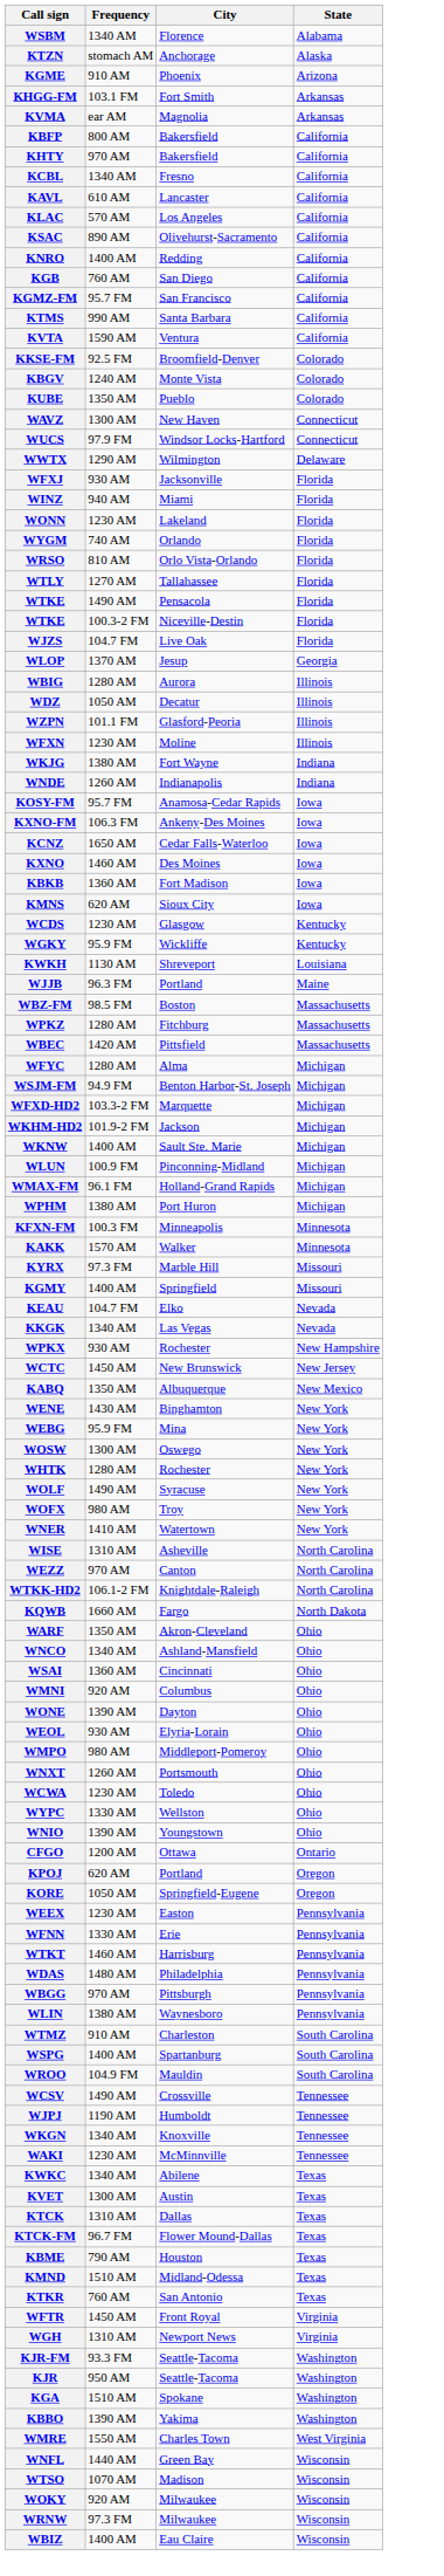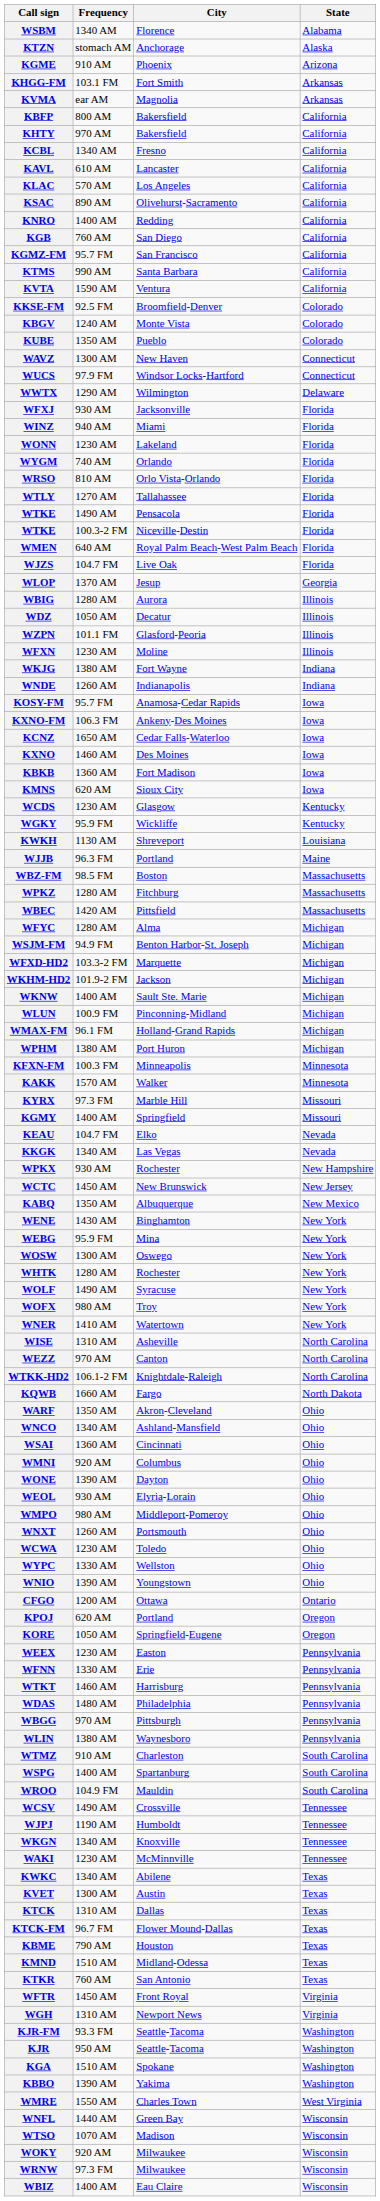+ row: WMEN | 640 AM | Royal Palm Beach-West Palm Beach | Florida
